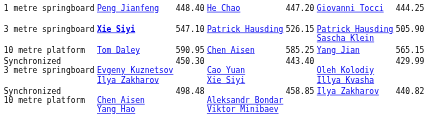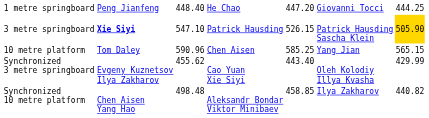3 metre springboard | column 7: no background -> gold background
10 metre platform | column 3: 590.95 -> 590.96
Synchronized 3 metre springboard | column 3: 450.30 -> 455.62
